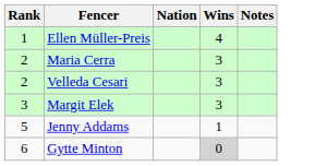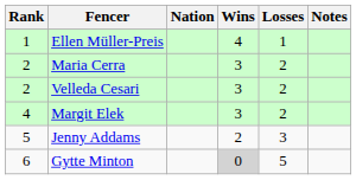+ column: Losses | 1 | 2 | 2 | 2 | 3 | 5
Margit Elek | Rank: 3 -> 4
Jenny Addams | Wins: 1 -> 2
